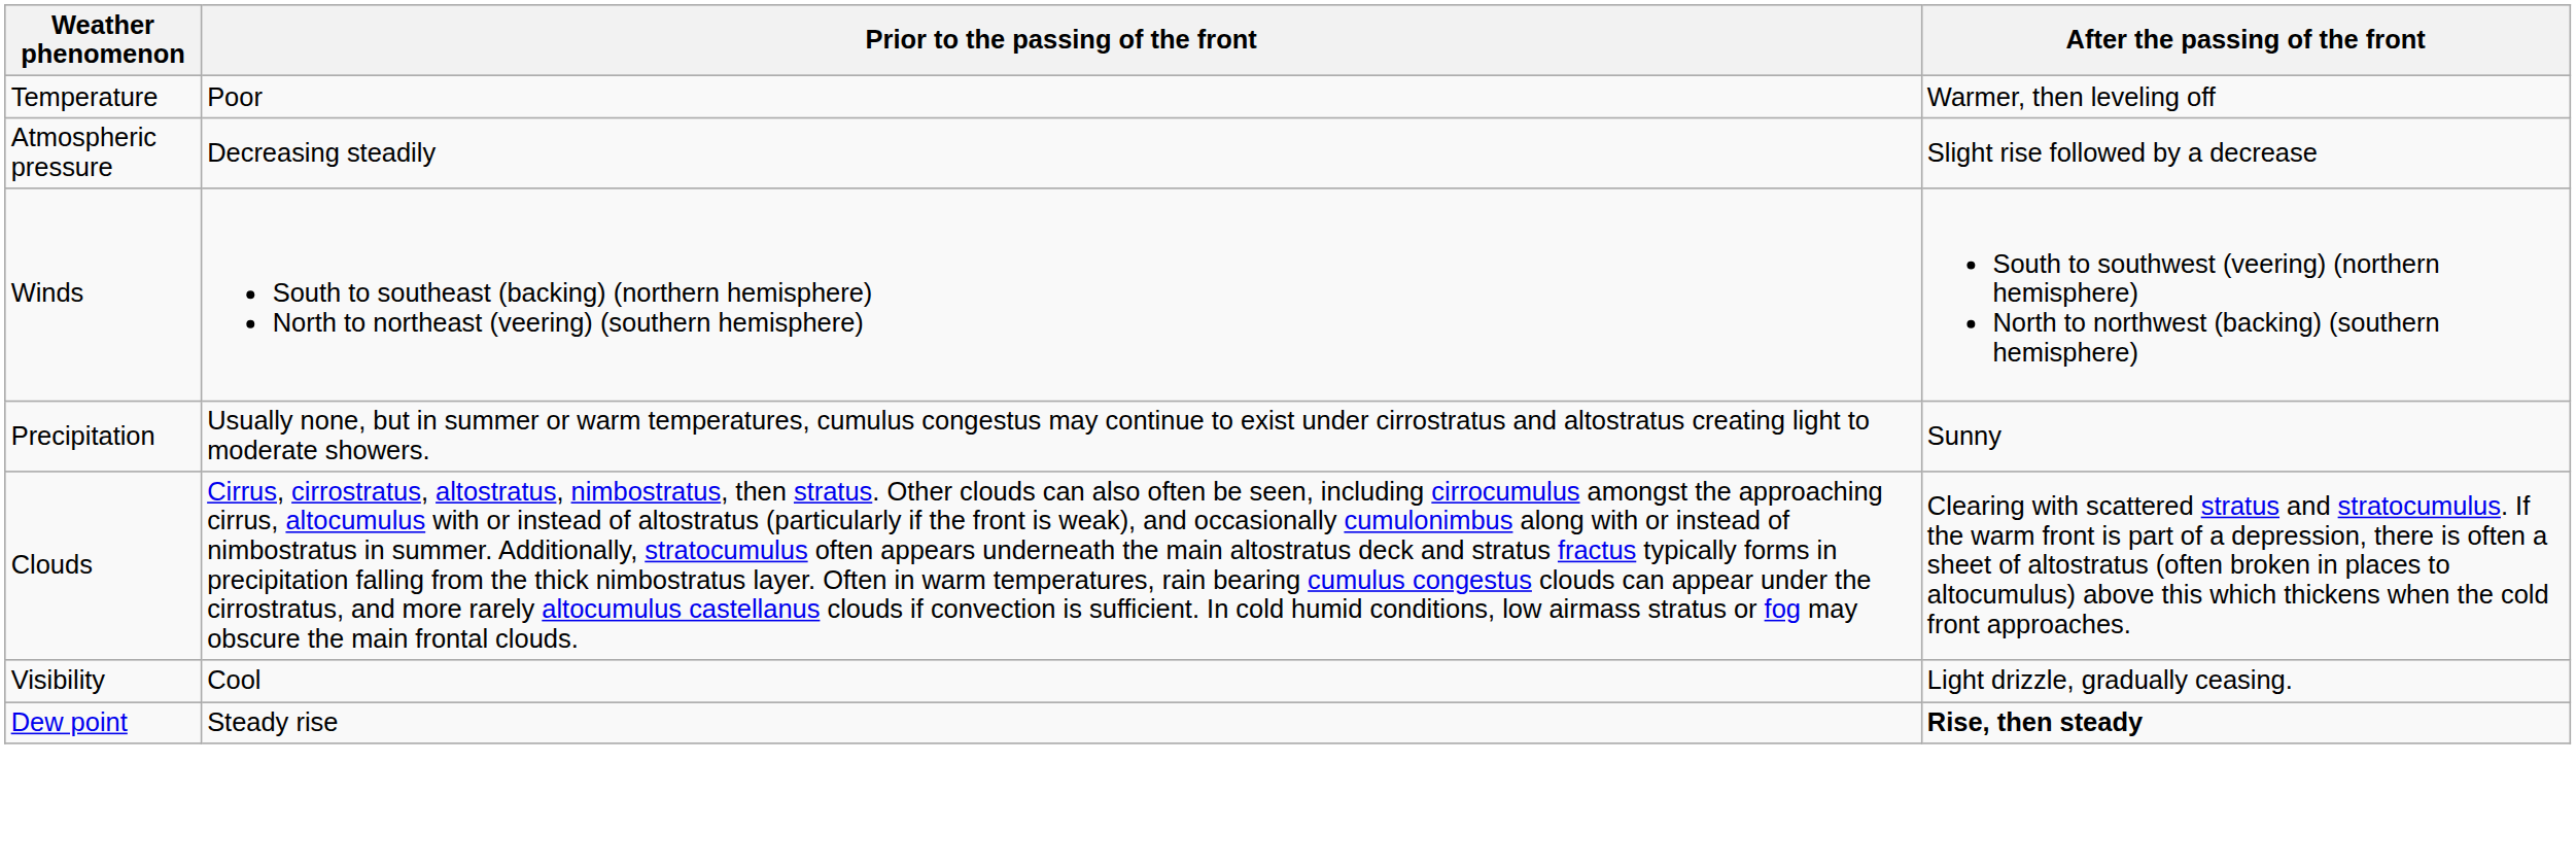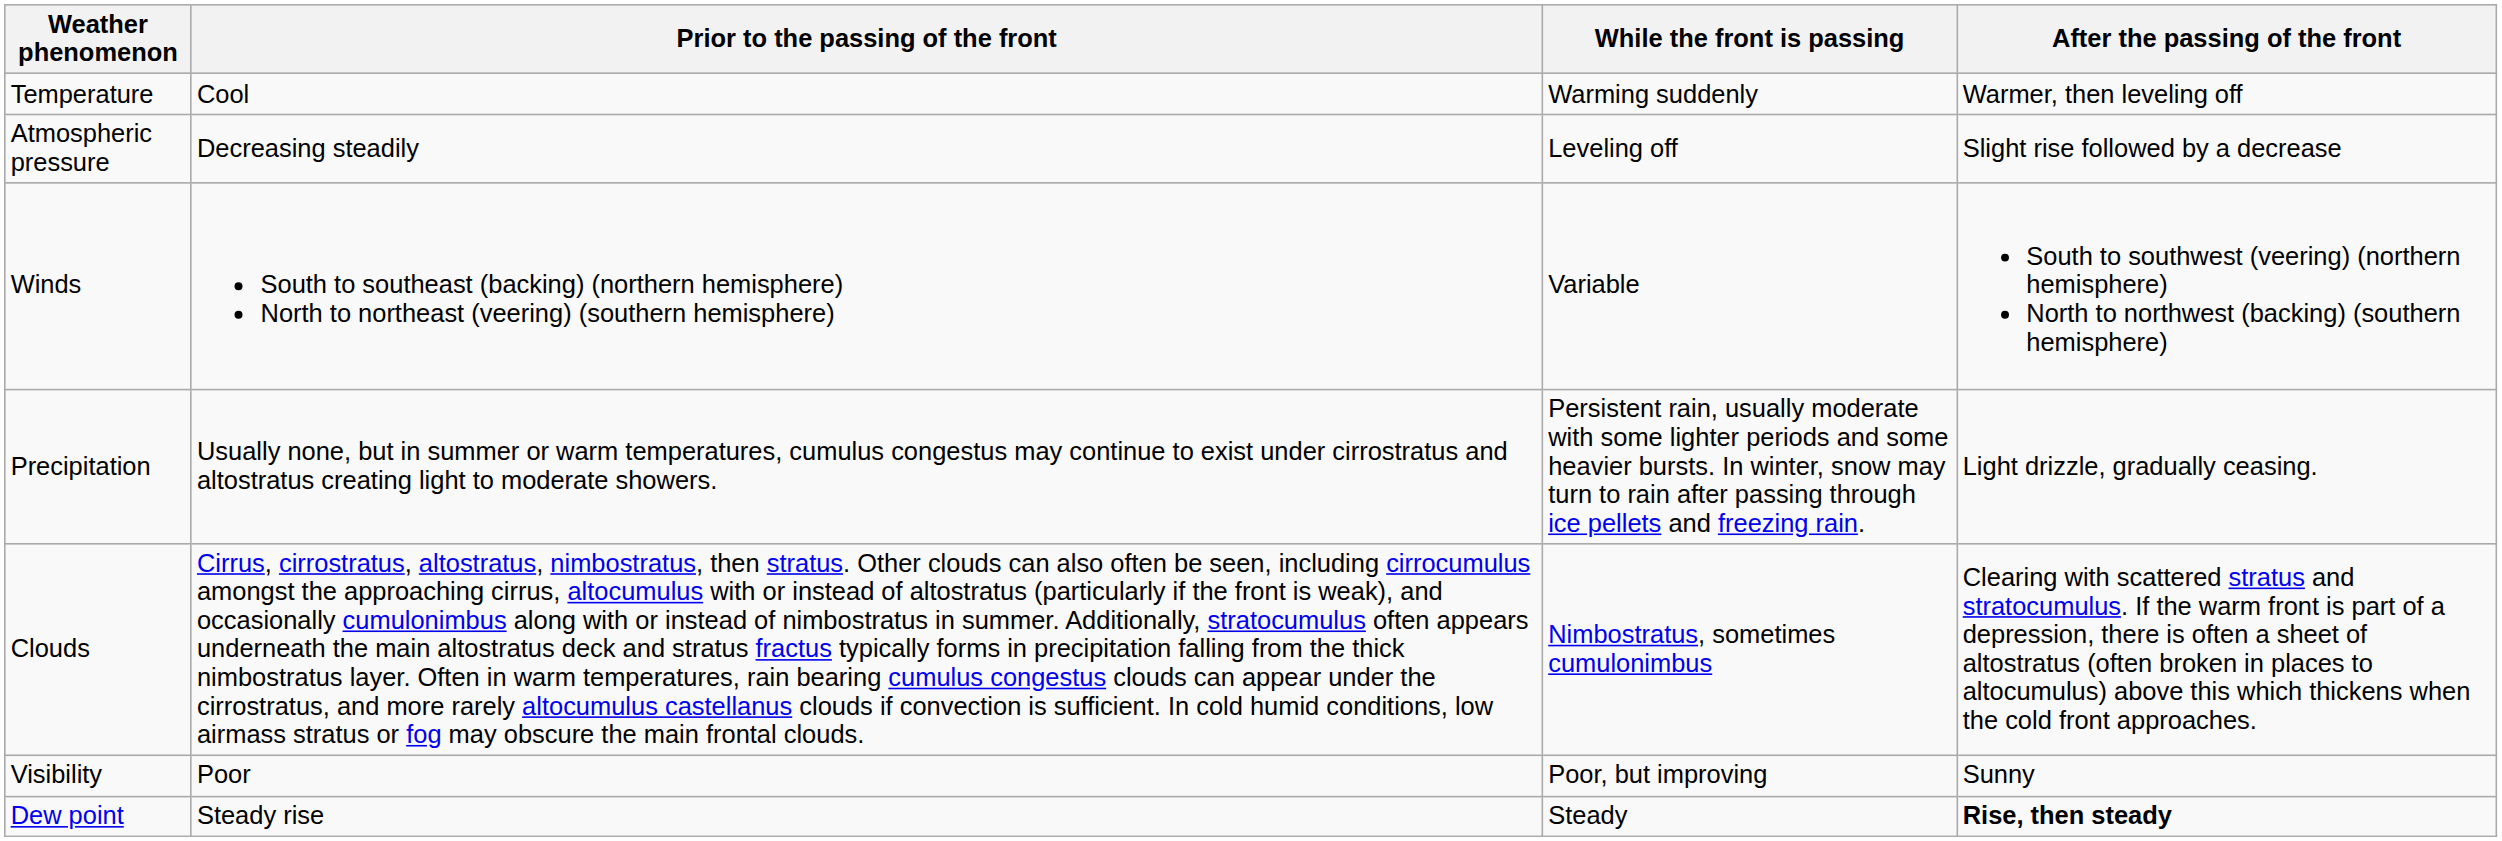+ column: While the front is passing | Warming suddenly | Leveling off | Variable | Persistent rain, usually moderate with some lighter periods and some heavier bursts. In winter, snow may turn to rain after passing through ice pellets and freezing rain. | Nimbostratus, sometimes cumulonimbus | Poor, but improving | Steady
Temperature | Prior to the passing of the front: Poor -> Cool
Precipitation | After the passing of the front: Sunny -> Light drizzle, gradually ceasing.
Visibility | Prior to the passing of the front: Cool -> Poor
Visibility | After the passing of the front: Light drizzle, gradually ceasing. -> Sunny
